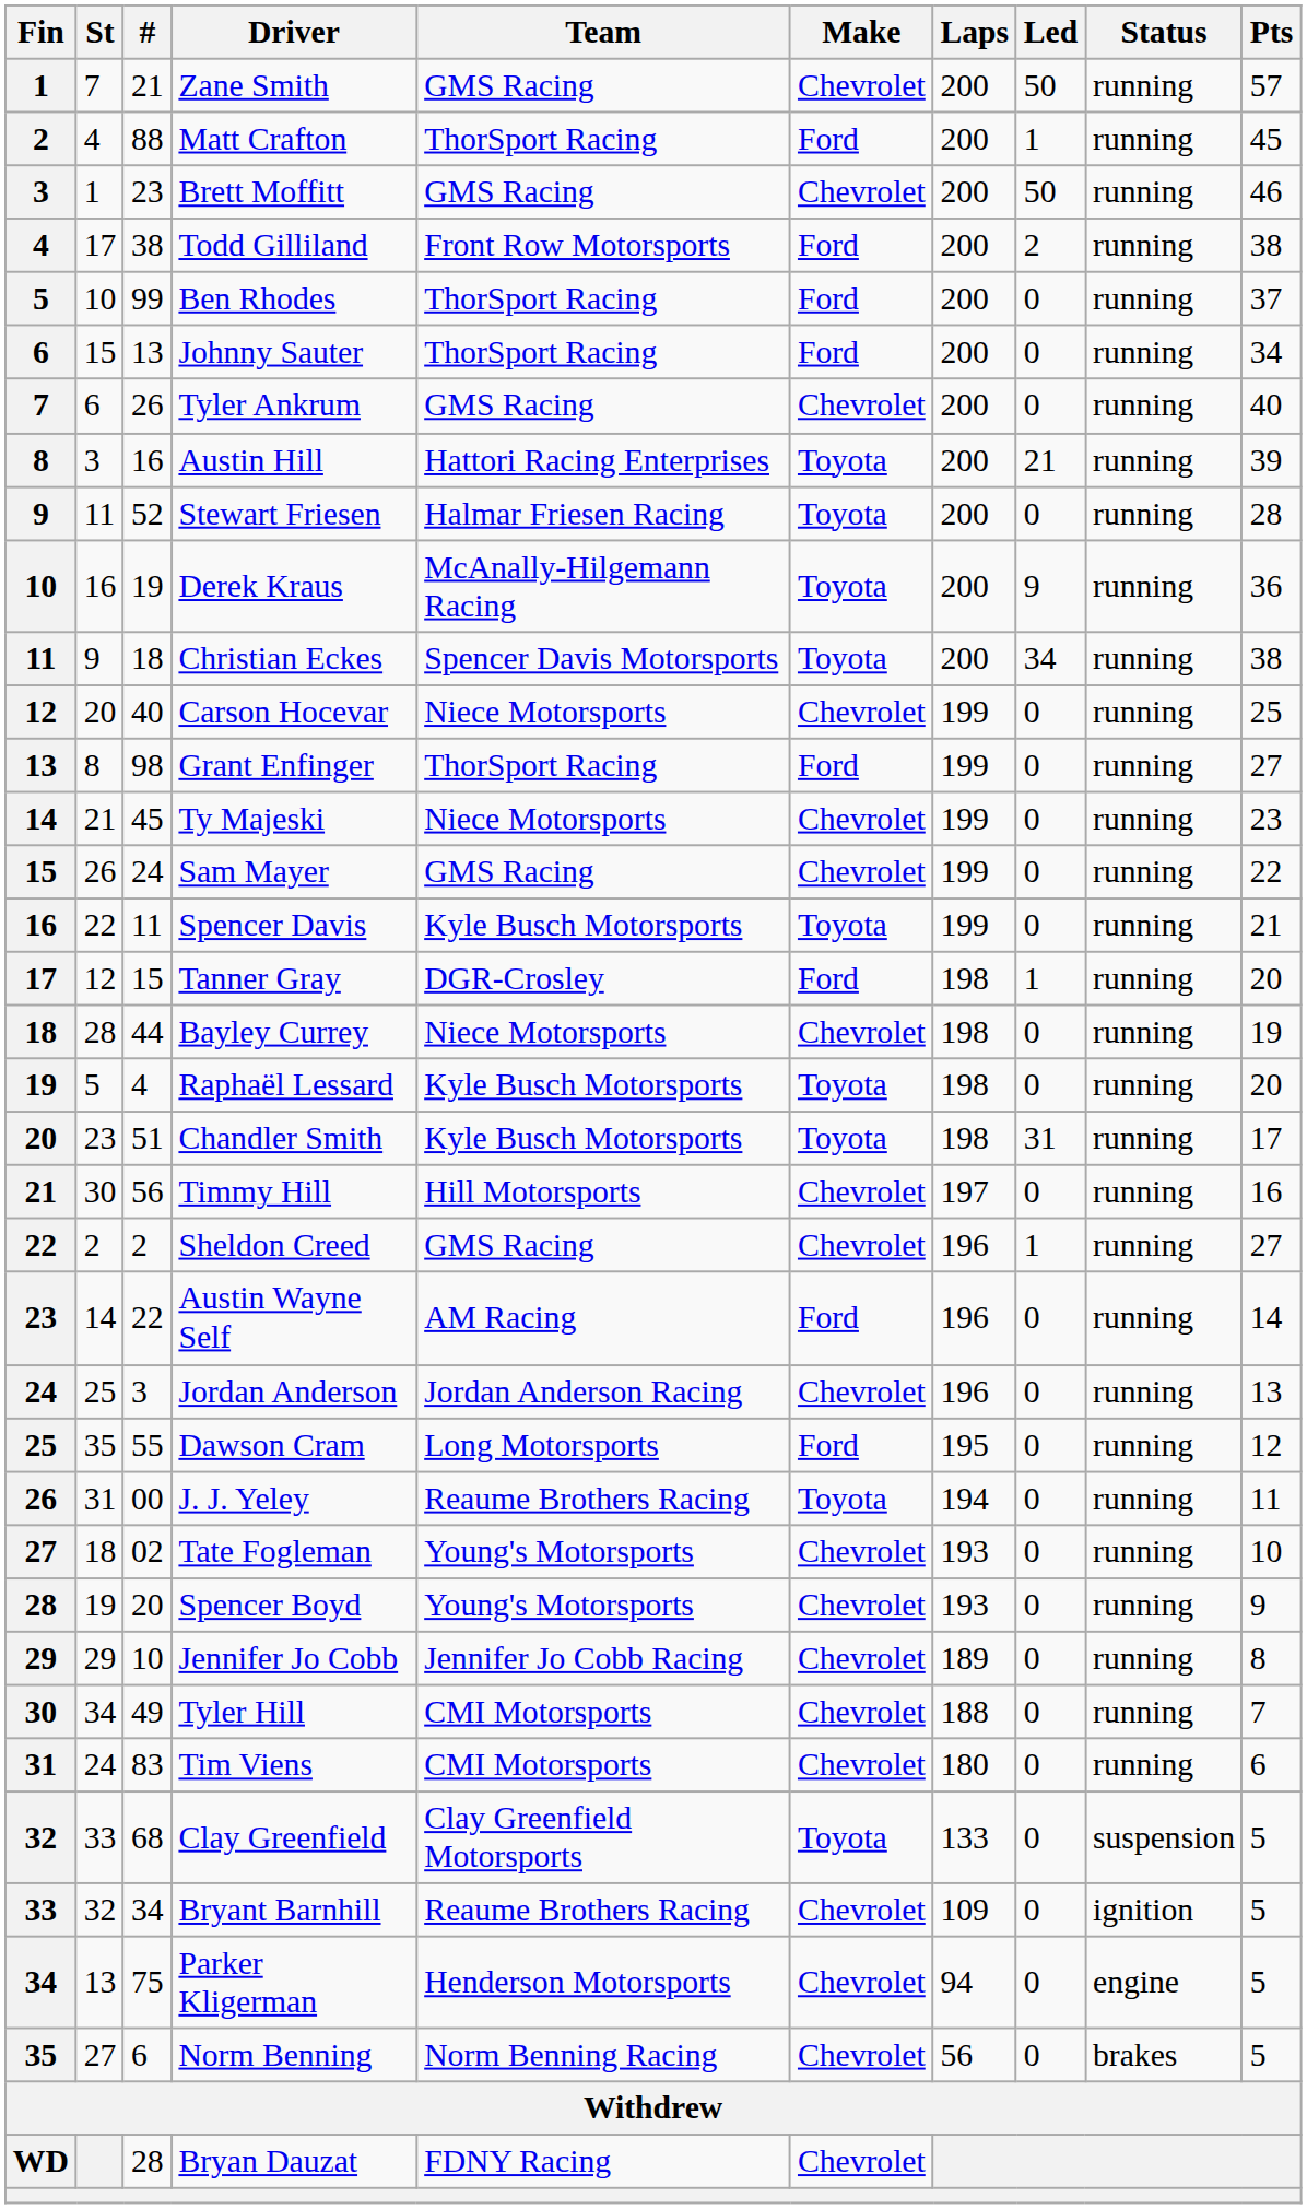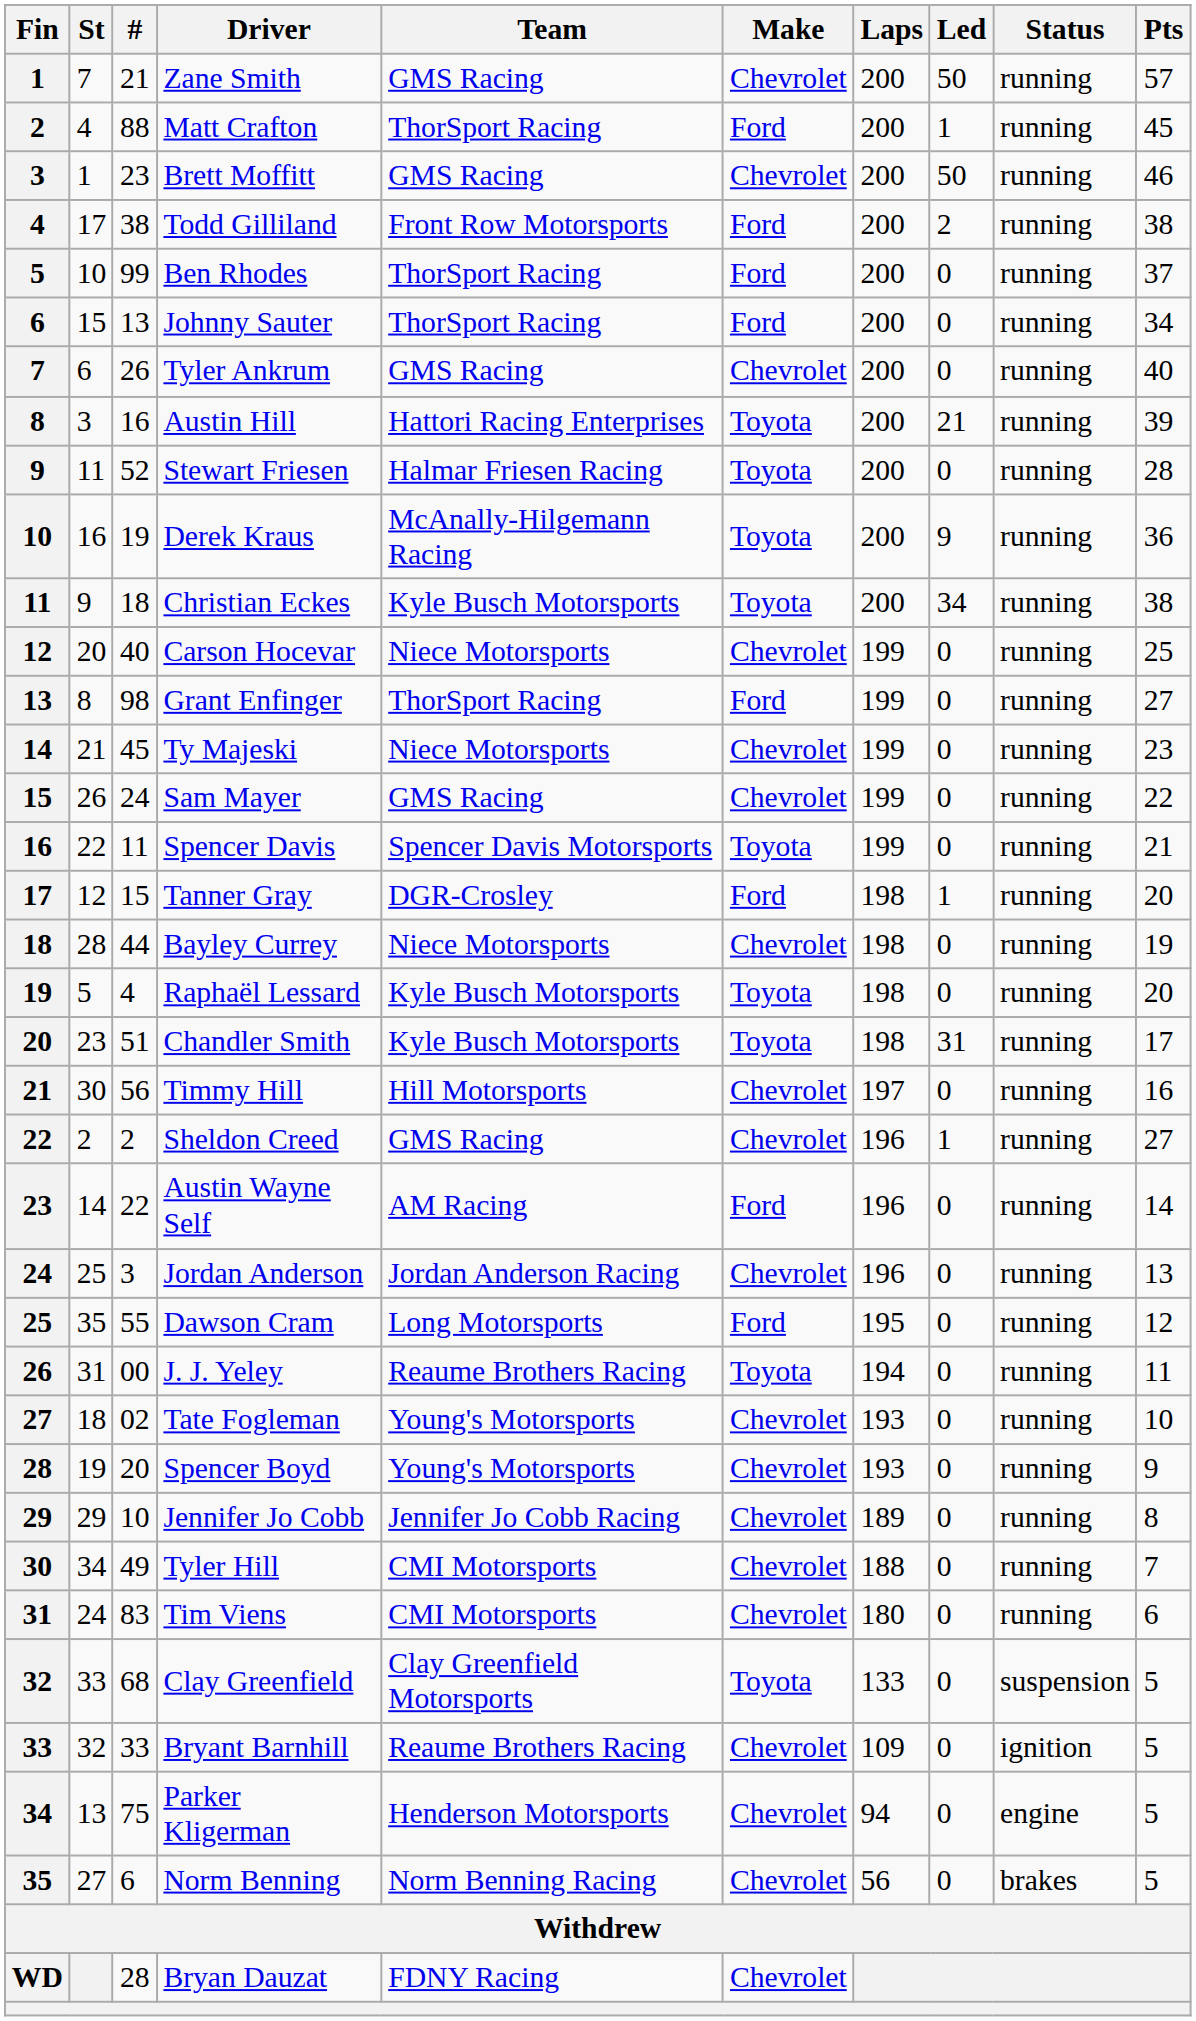Christian Eckes | Team: Spencer Davis Motorsports -> Kyle Busch Motorsports
Spencer Davis | Team: Kyle Busch Motorsports -> Spencer Davis Motorsports
Bryant Barnhill | #: 34 -> 33
